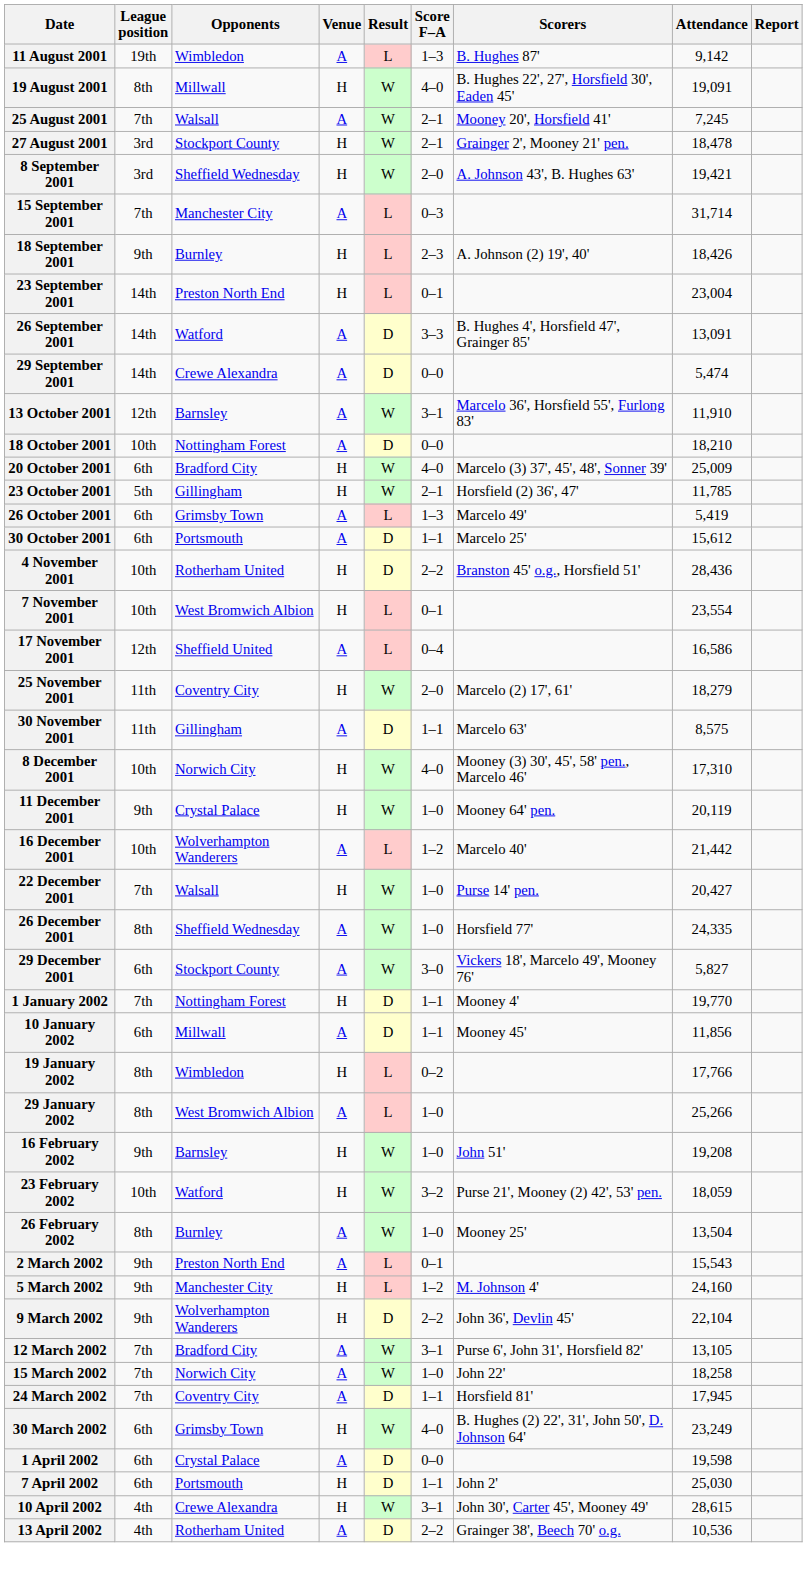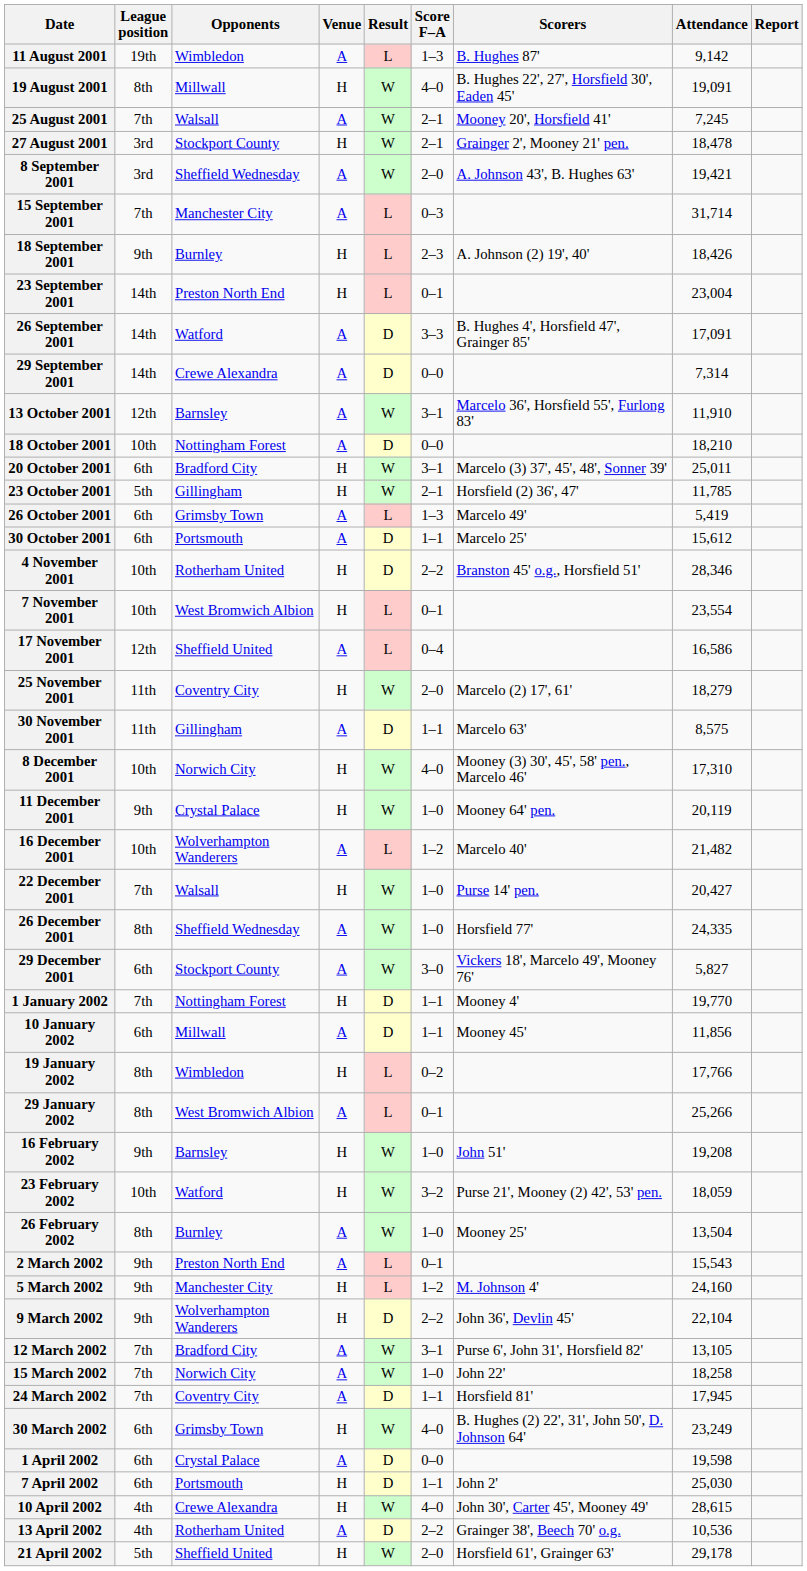8 September 2001 | Venue: H -> A
26 September 2001 | Attendance: 13,091 -> 17,091
29 September 2001 | Attendance: 5,474 -> 7,314
20 October 2001 | Score F–A: 4–0 -> 3–1
20 October 2001 | Attendance: 25,009 -> 25,011
4 November 2001 | Attendance: 28,436 -> 28,346
16 December 2001 | Attendance: 21,442 -> 21,482
29 January 2002 | Score F–A: 1–0 -> 0–1
10 April 2002 | Score F–A: 3–1 -> 4–0
+ row: 21 April 2002 | 5th | Sheffield United | H | W | 2–0 | Horsfield 61', Grainger 63' | 29,178
